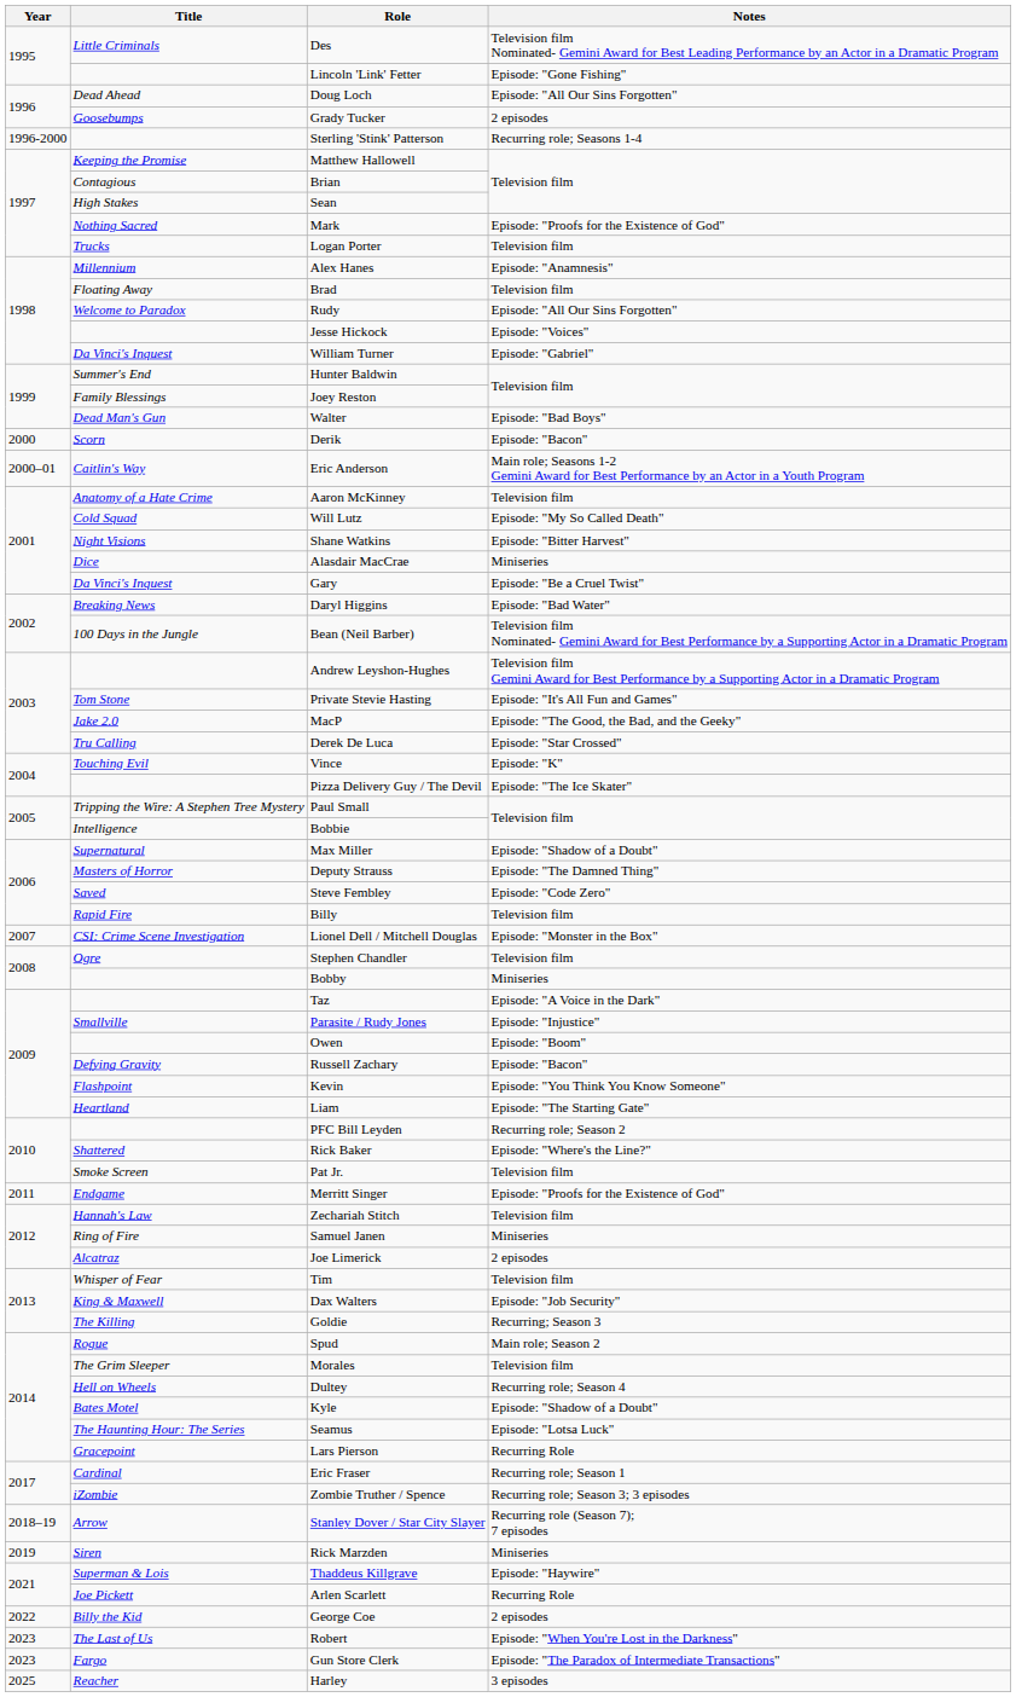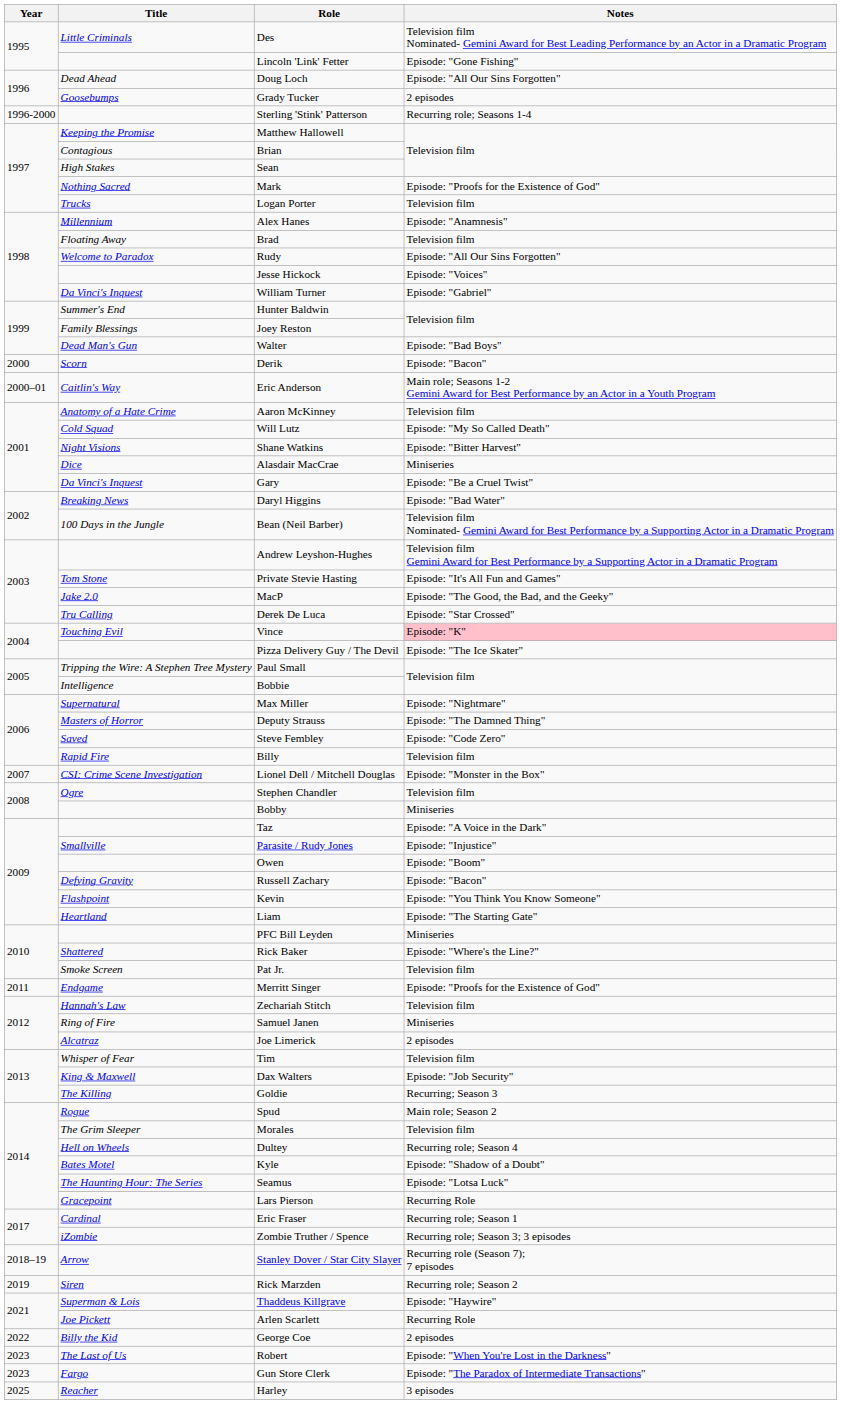Vince | Notes: no background -> pink background
Max Miller | Notes: Episode: "Shadow of a Doubt" -> Episode: "Nightmare"
PFC Bill Leyden | Notes: Recurring role; Season 2 -> Miniseries
Rick Marzden | Notes: Miniseries -> Recurring role; Season 2
